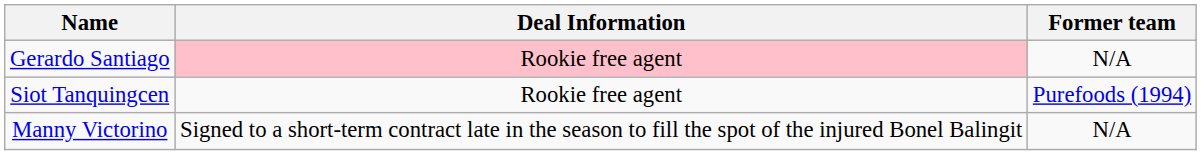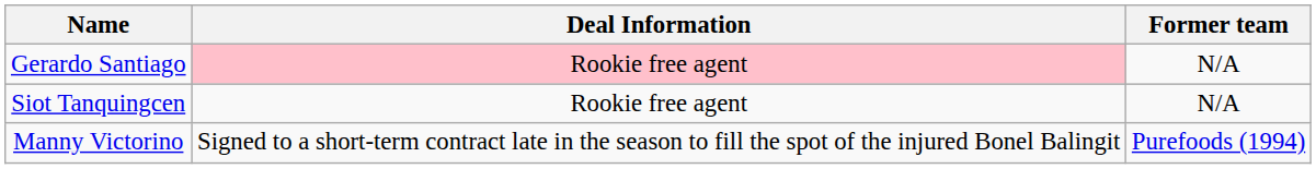Siot Tanquingcen | Former team: Purefoods (1994) -> N/A
Manny Victorino | Former team: N/A -> Purefoods (1994)
